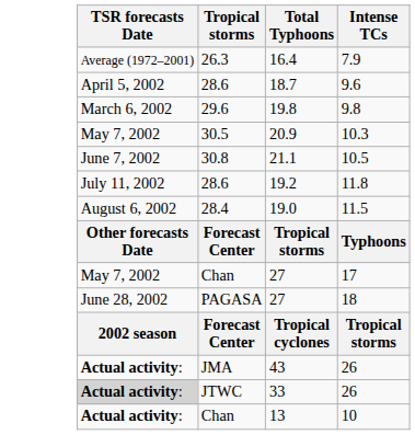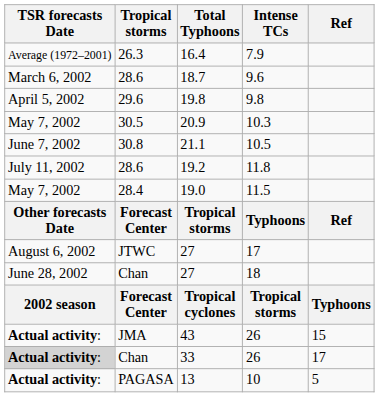+ column: Ref | Ref | Typhoons | 15 | 17 | 5
18.7 | TSR forecasts Date: April 5, 2002 -> March 6, 2002
19.8 | TSR forecasts Date: March 6, 2002 -> April 5, 2002
19.0 | TSR forecasts Date: August 6, 2002 -> May 7, 2002
27 / 17 | TSR forecasts Date: May 7, 2002 -> August 6, 2002
27 / 17 | Tropical storms: Chan -> JTWC
27 / 18 | Tropical storms: PAGASA -> Chan
33 | Tropical storms: JTWC -> Chan
13 | Tropical storms: Chan -> PAGASA
